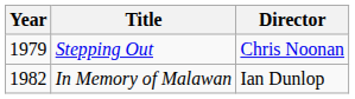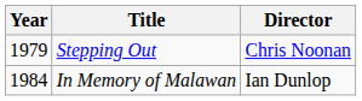In Memory of Malawan | Year: 1982 -> 1984
